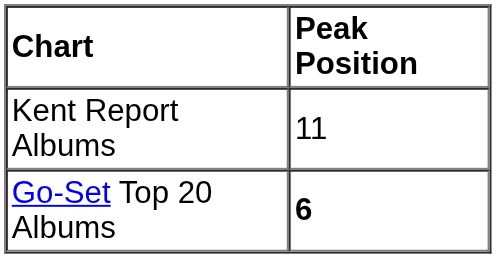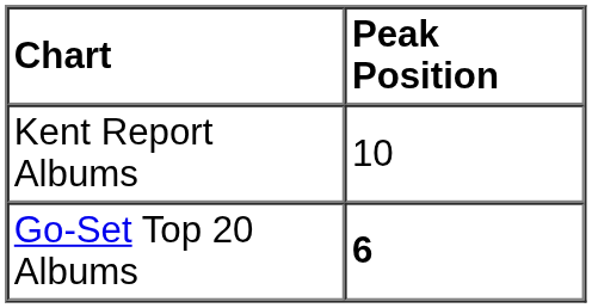Kent Report Albums | Peak Position: 11 -> 10
